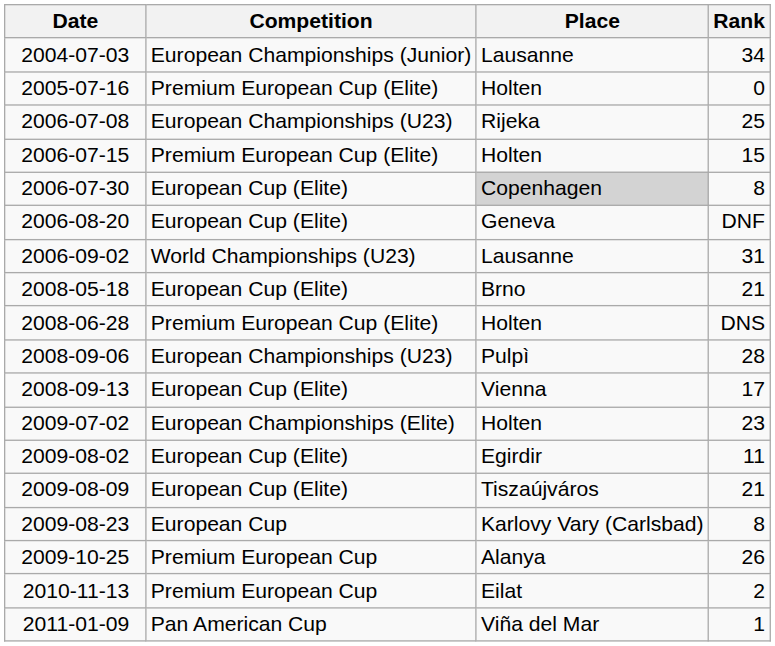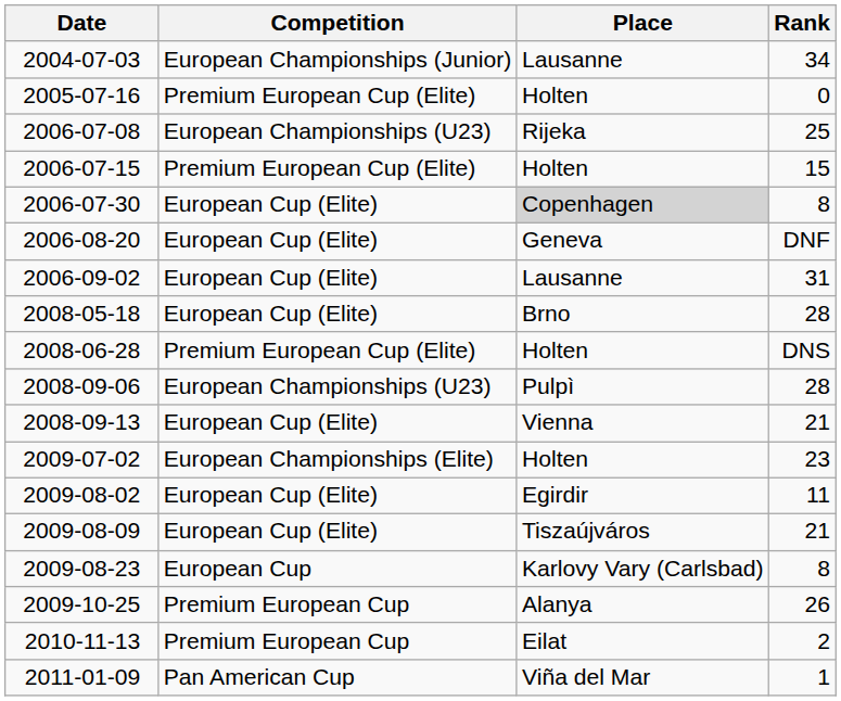2006-09-02 | Competition: World Championships (U23) -> European Cup (Elite)
2008-05-18 | Rank: 21 -> 28
2008-09-13 | Rank: 17 -> 21
